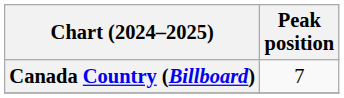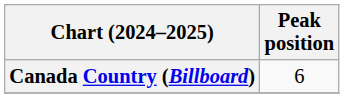Canada Country (Billboard) | Peak position: 7 -> 6
